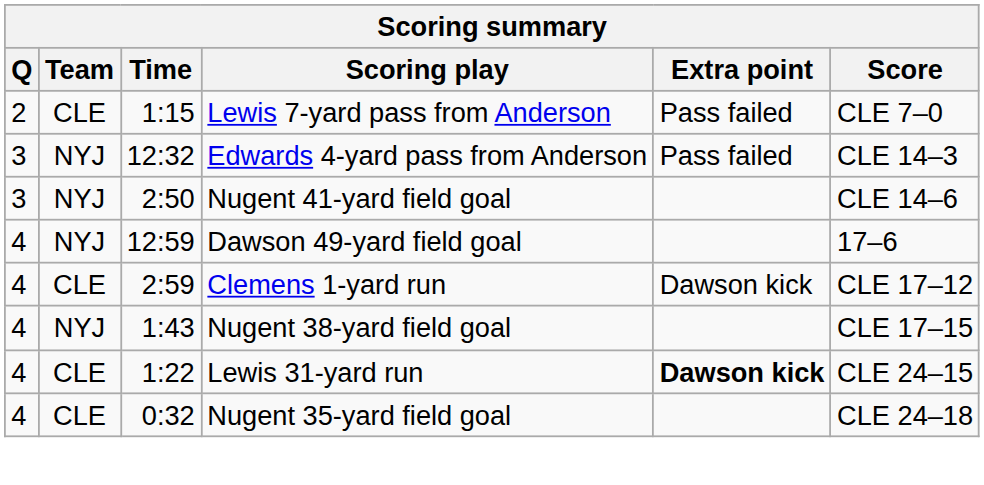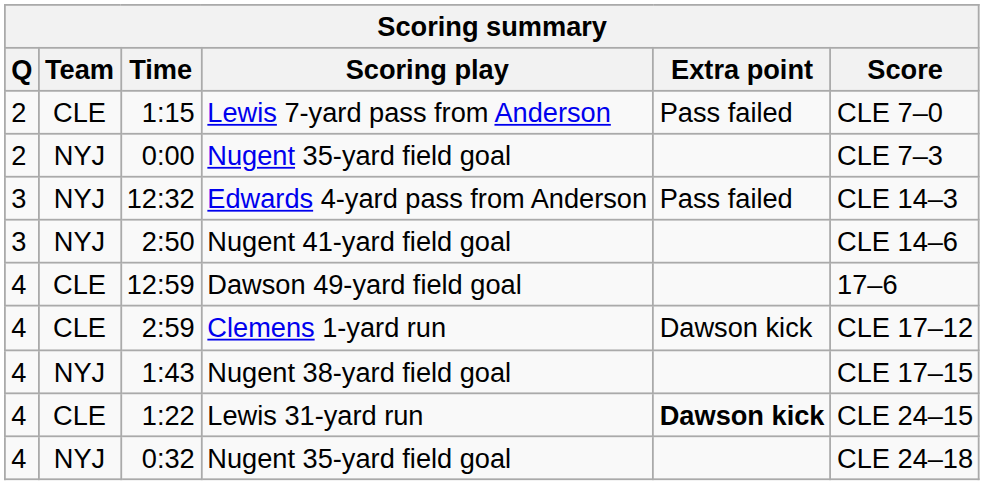+ row: 2 | NYJ | 0:00 | Nugent 35-yard field goal | CLE 7–3
12:59 | Team: NYJ -> CLE
0:32 | Team: CLE -> NYJ
